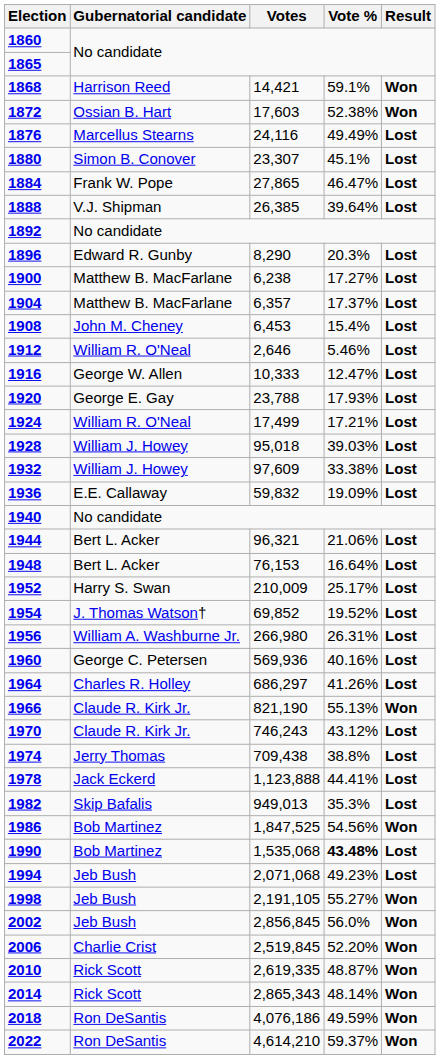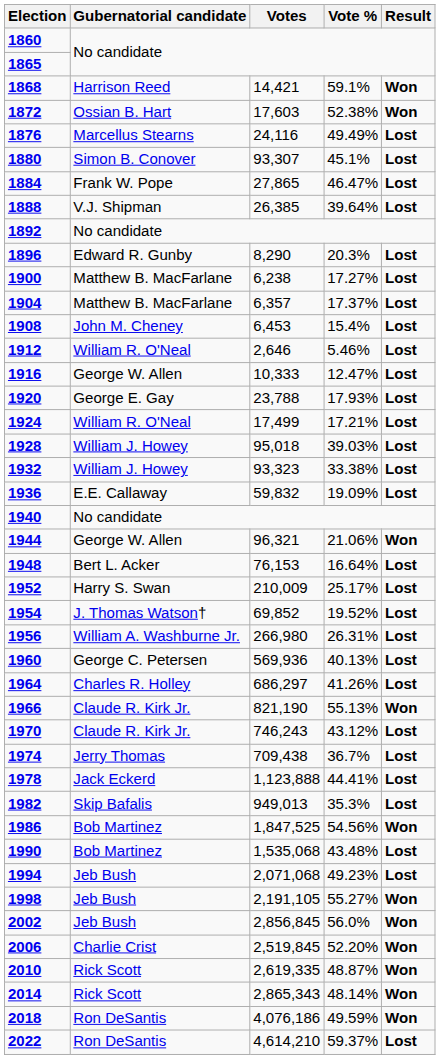1880 | Votes: 23,307 -> 93,307
1932 | Votes: 97,609 -> 93,323
1944 | Gubernatorial candidate: Bert L. Acker -> George W. Allen
1944 | Result: Lost -> Won
1960 | Vote %: 40.16% -> 40.13%
1974 | Vote %: 38.8% -> 36.7%
1990 | Vote %: bold -> normal
2022 | Result: Won -> Lost
